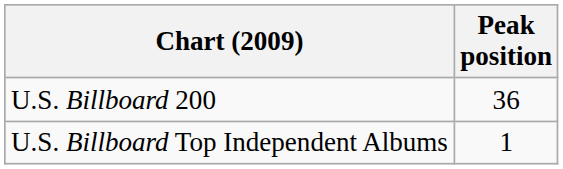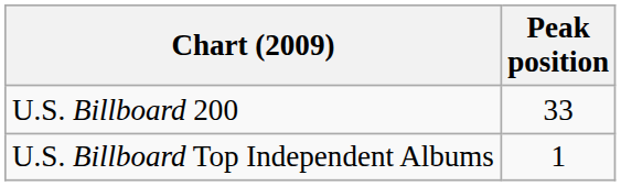U.S. Billboard 200 | Peak position: 36 -> 33
